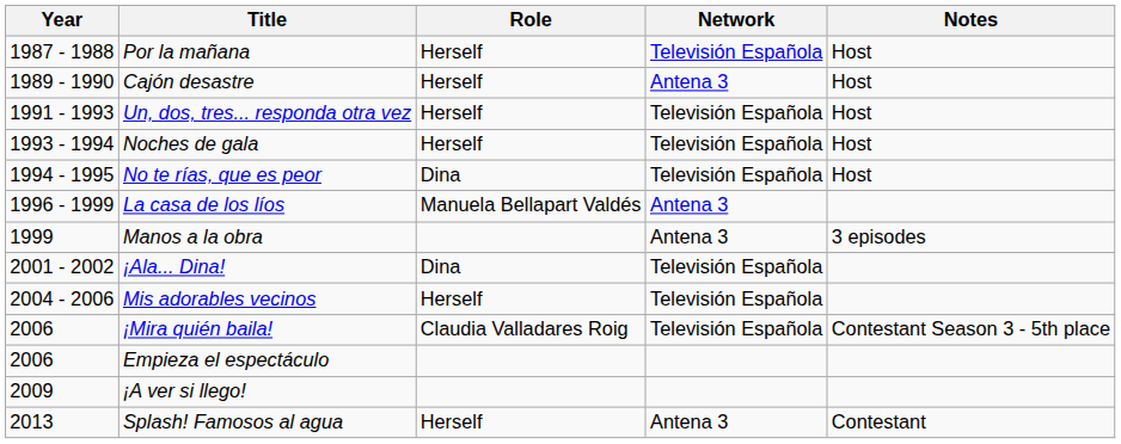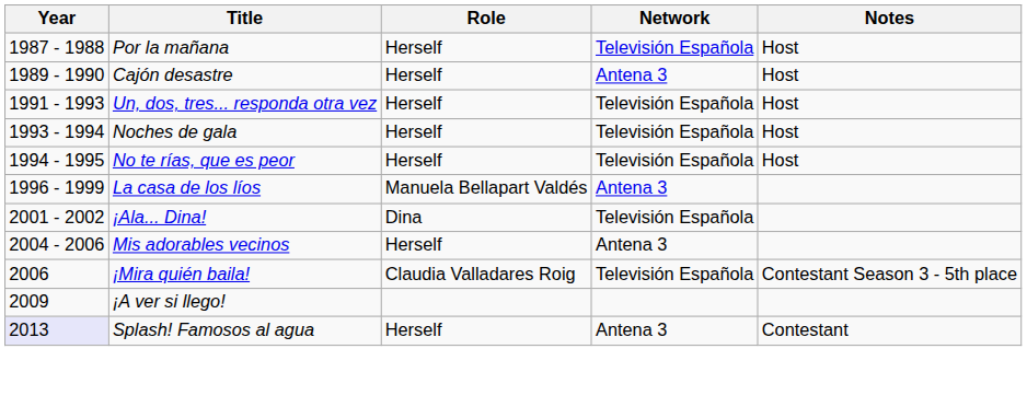No te rías, que es peor | Role: Dina -> Herself
- row: 1999 | Manos a la obra | Antena 3 | 3 episodes
Mis adorables vecinos | Network: Televisión Española -> Antena 3
- row: 2006 | Empieza el espectáculo
Splash! Famosos al agua | Year: no background -> lavender background
